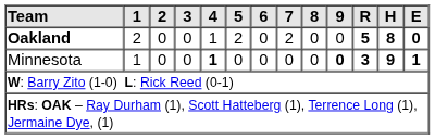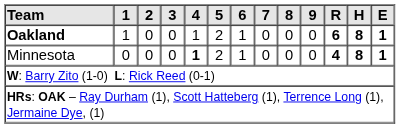Oakland | 1: 2 -> 1
Oakland | 6: 0 -> 1
Oakland | 7: 2 -> 0
Oakland | R: 5 -> 6
Oakland | E: 0 -> 1
Minnesota | 1: 1 -> 0
Minnesota | 5: 0 -> 2
Minnesota | 6: 0 -> 1
Minnesota | 9: bold -> normal
Minnesota | R: 3 -> 4
Minnesota | H: 9 -> 8
